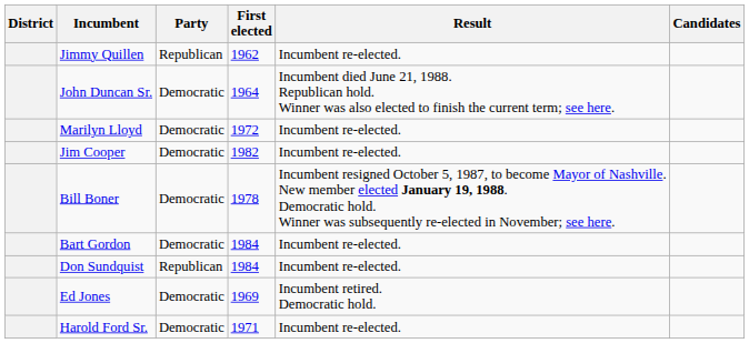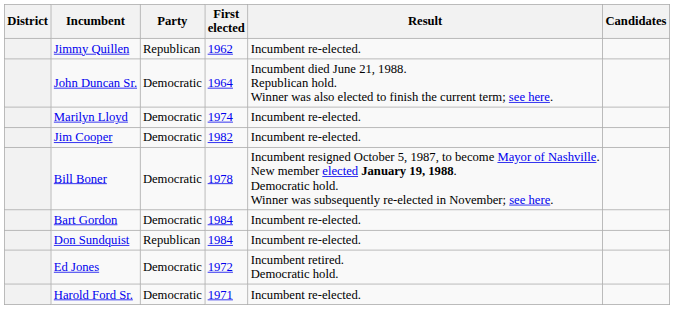Marilyn Lloyd | First elected: 1972 -> 1974
Ed Jones | First elected: 1969 -> 1972
